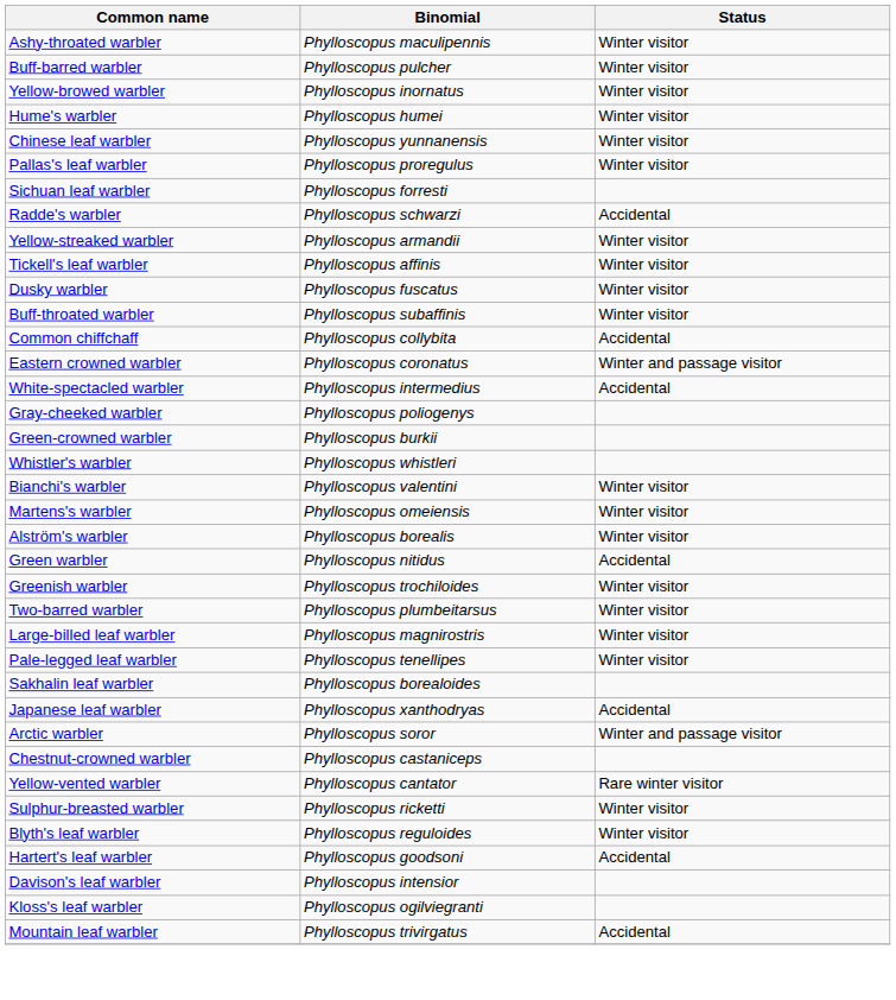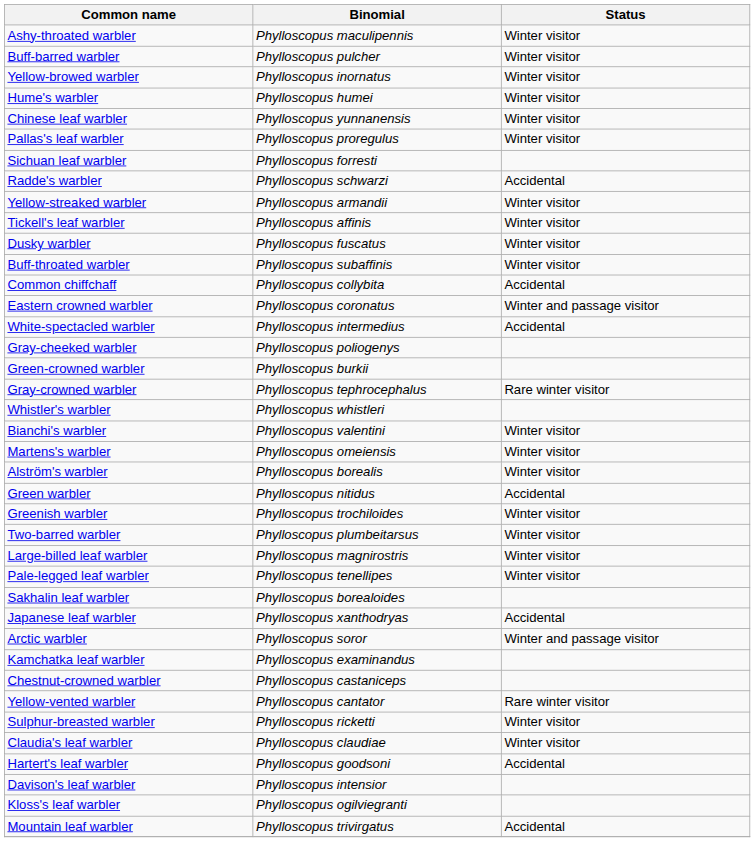+ row: Gray-crowned warbler | Phylloscopus tephrocephalus | Rare winter visitor
+ row: Kamchatka leaf warbler | Phylloscopus examinandus
- row: Blyth's leaf warbler | Phylloscopus reguloides | Winter visitor
+ row: Claudia's leaf warbler | Phylloscopus claudiae | Winter visitor
